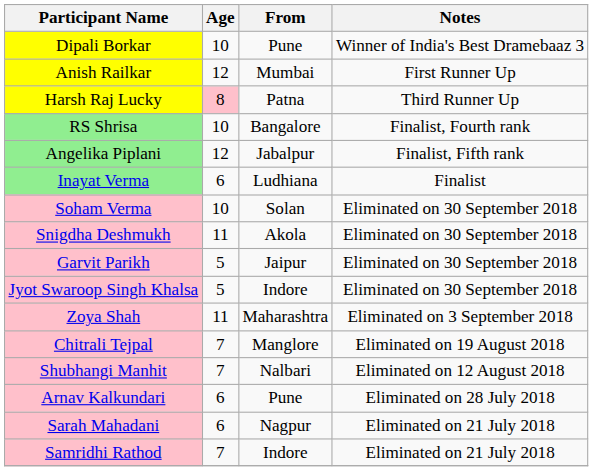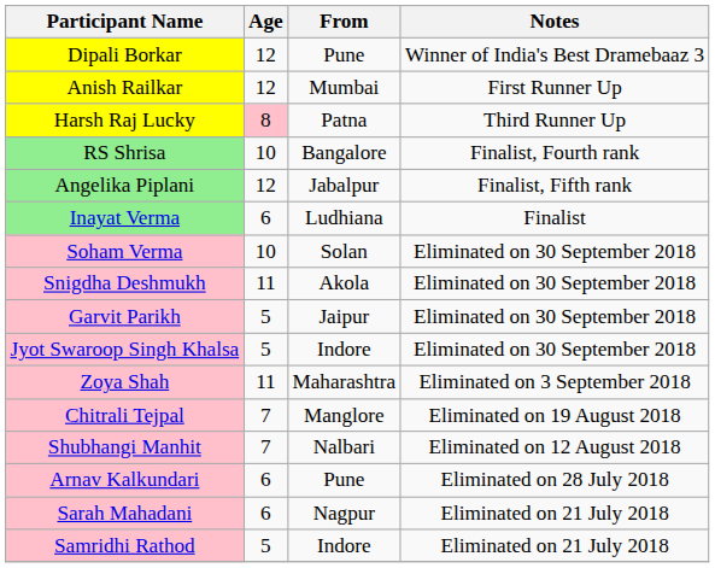Dipali Borkar | Age: 10 -> 12
Samridhi Rathod | Age: 7 -> 5
